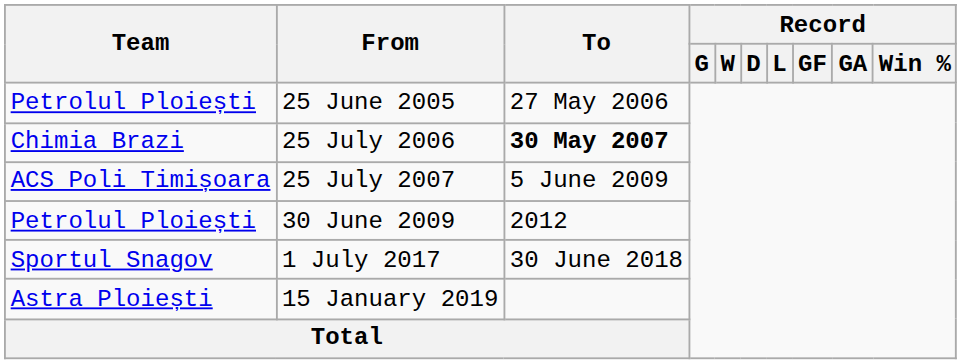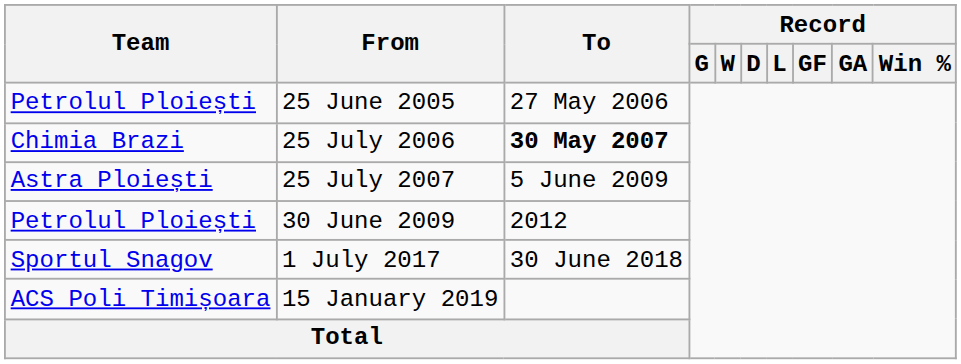25 July 2007 | Team: ACS Poli Timișoara -> Astra Ploiești
15 January 2019 | Team: Astra Ploiești -> ACS Poli Timișoara
